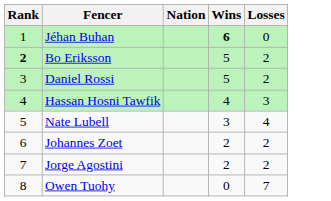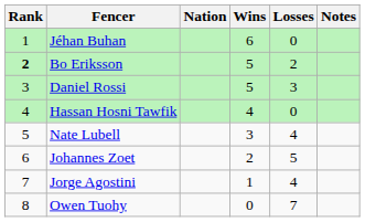+ column: Notes
Jéhan Buhan | Wins: bold -> normal
Daniel Rossi | Losses: 2 -> 3
Hassan Hosni Tawfik | Losses: 3 -> 0
Johannes Zoet | Losses: 2 -> 5
Jorge Agostini | Wins: 2 -> 1
Jorge Agostini | Losses: 2 -> 4
